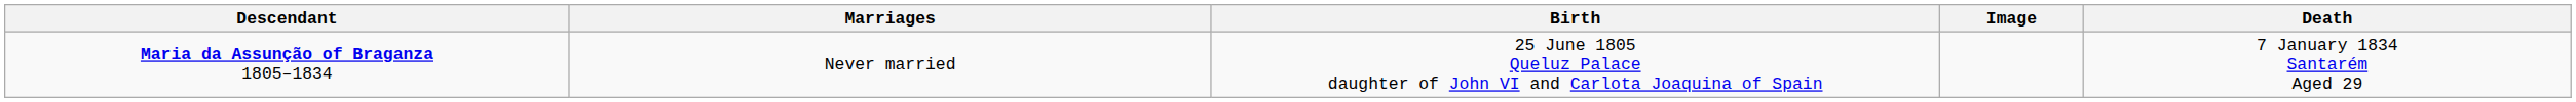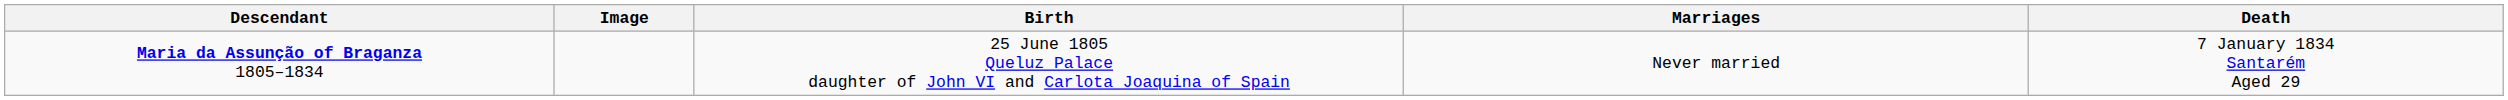columns swapped: Image <-> Marriages
